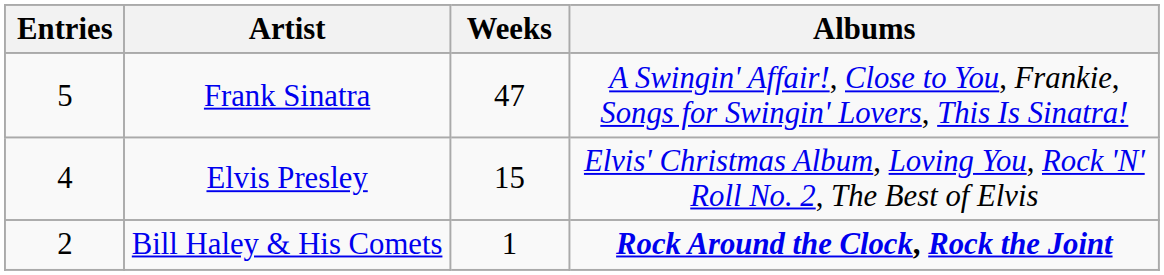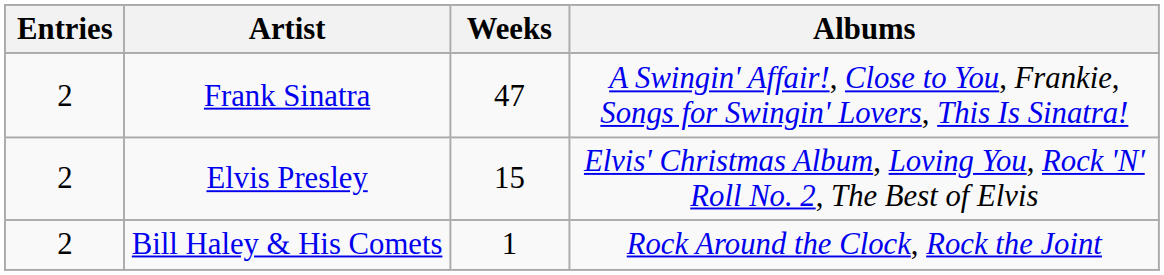Frank Sinatra | Entries: 5 -> 2
Elvis Presley | Entries: 4 -> 2
Bill Haley & His Comets | Albums: bold -> normal
